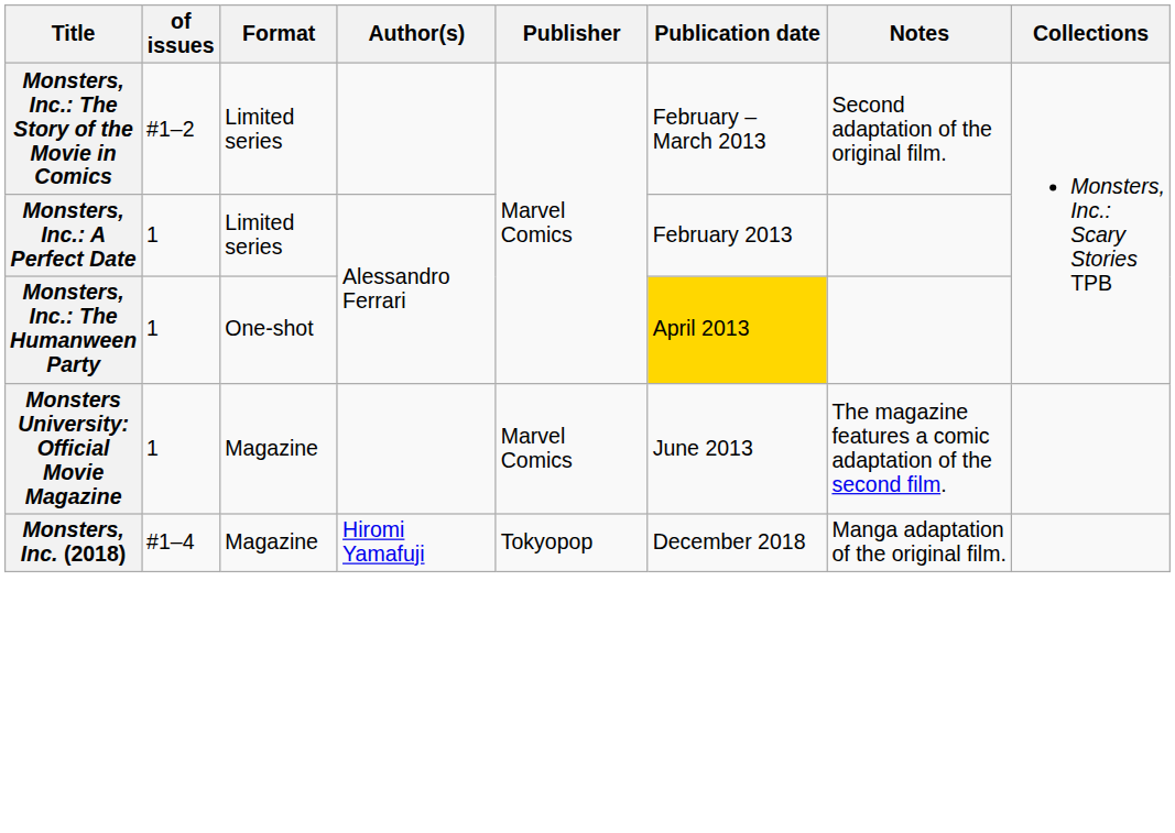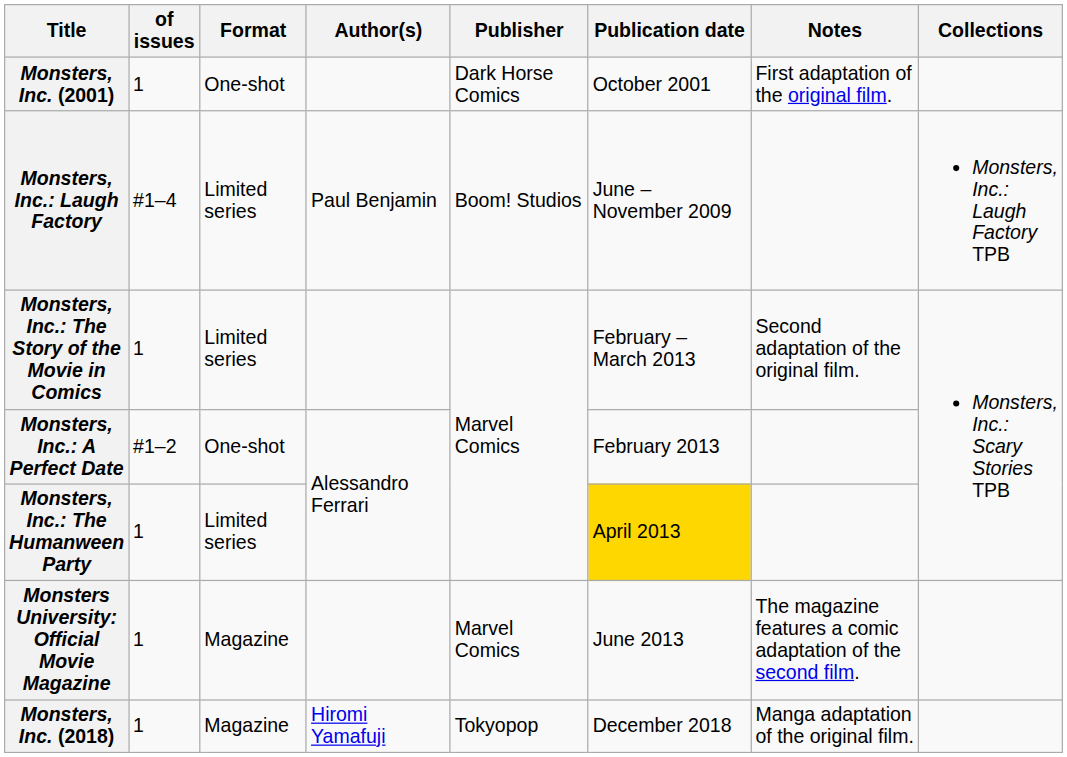+ row: Monsters, Inc. (2001) | 1 | One-shot | Dark Horse Comics | October 2001 | First adaptation of the original film.
+ row: Monsters, Inc.: Laugh Factory | #1–4 | Limited series | Paul Benjamin | Boom! Studios | June – November 2009 | Monsters, Inc.: Laugh Factory TPB
Monsters, Inc.: The Story of the Movie in Comics | of issues: #1–2 -> 1
Monsters, Inc.: A Perfect Date | of issues: 1 -> #1–2
Monsters, Inc.: A Perfect Date | Format: Limited series -> One-shot
Monsters, Inc.: The Humanween Party | Format: One-shot -> Limited series
Monsters, Inc. (2018) | of issues: #1–4 -> 1
